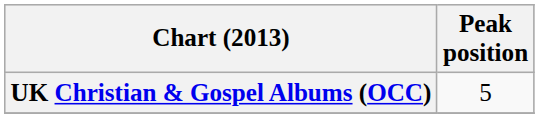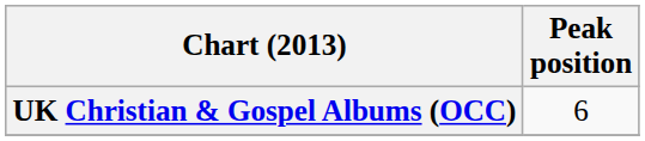UK Christian & Gospel Albums (OCC) | Peak position: 5 -> 6
